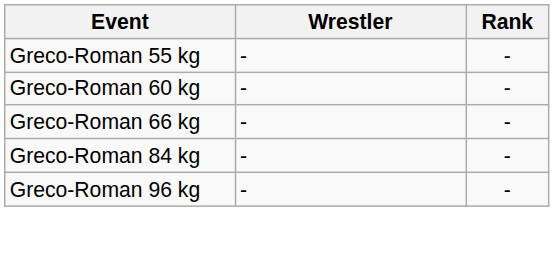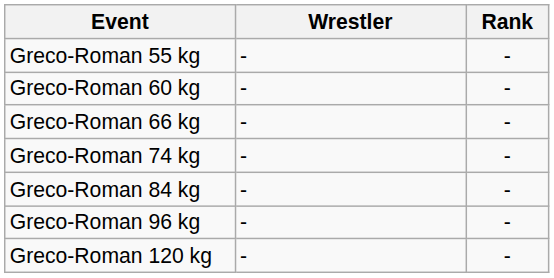+ row: Greco-Roman 74 kg | - | -
+ row: Greco-Roman 120 kg | - | -
